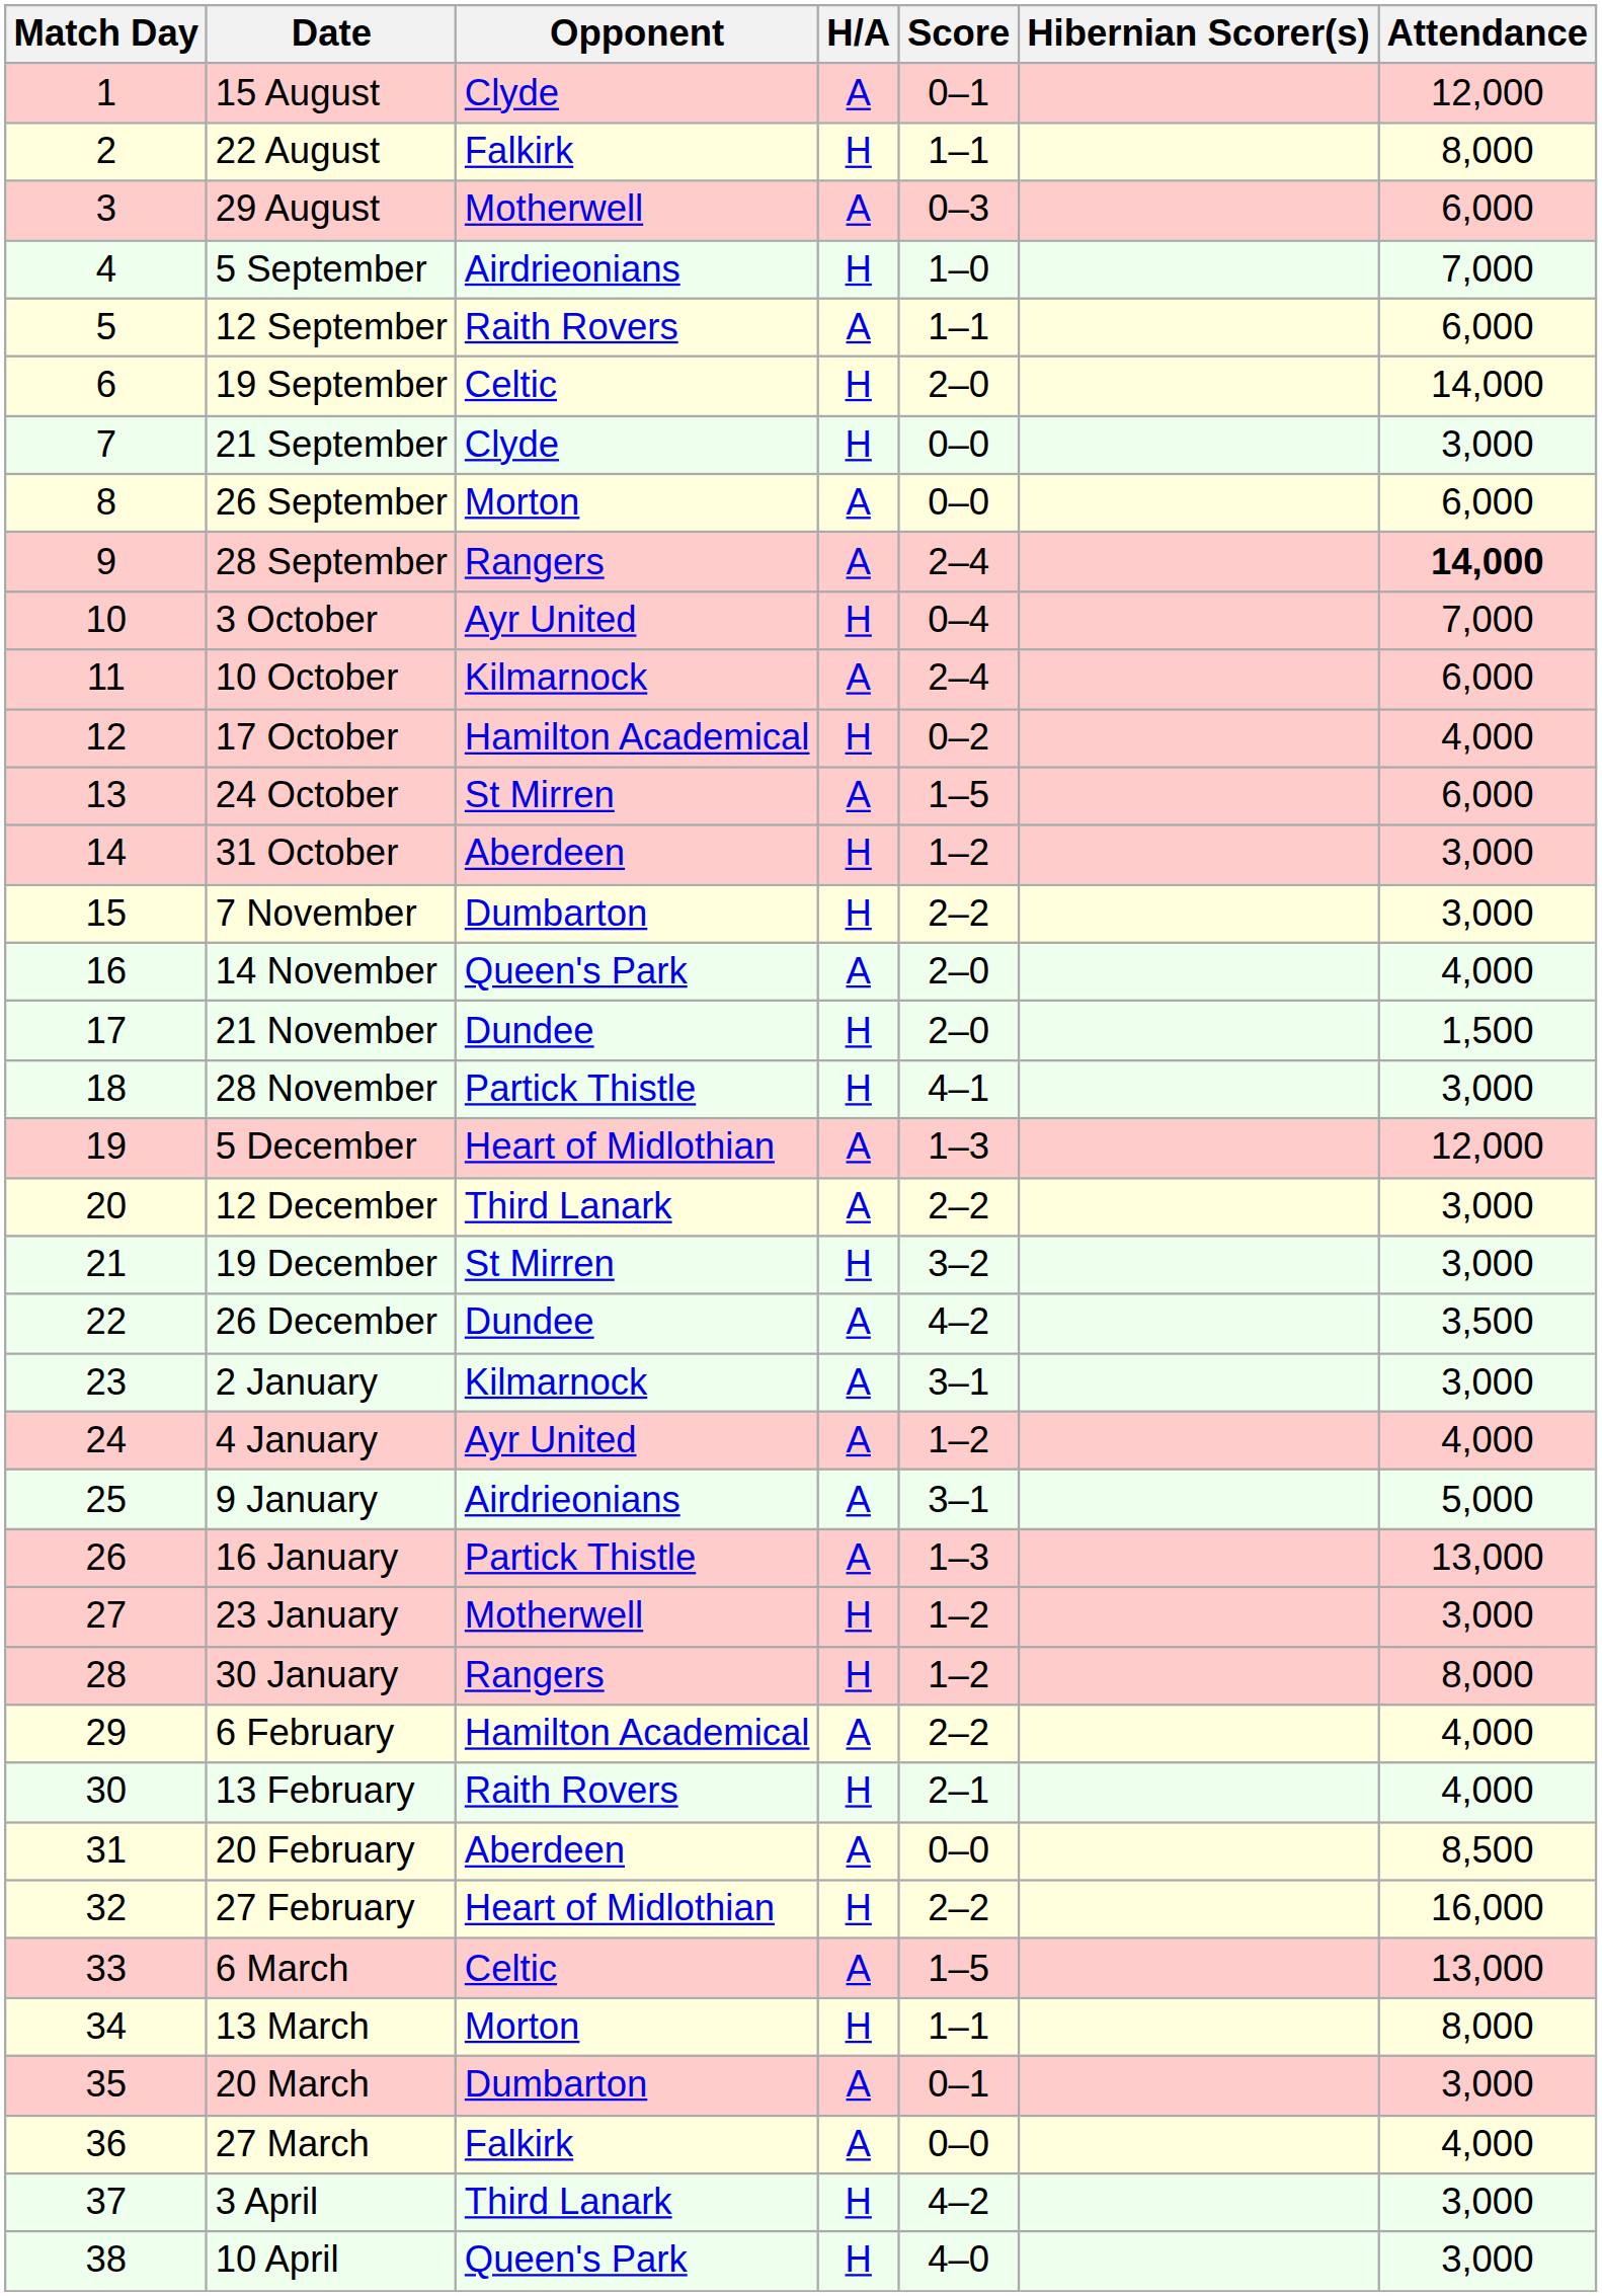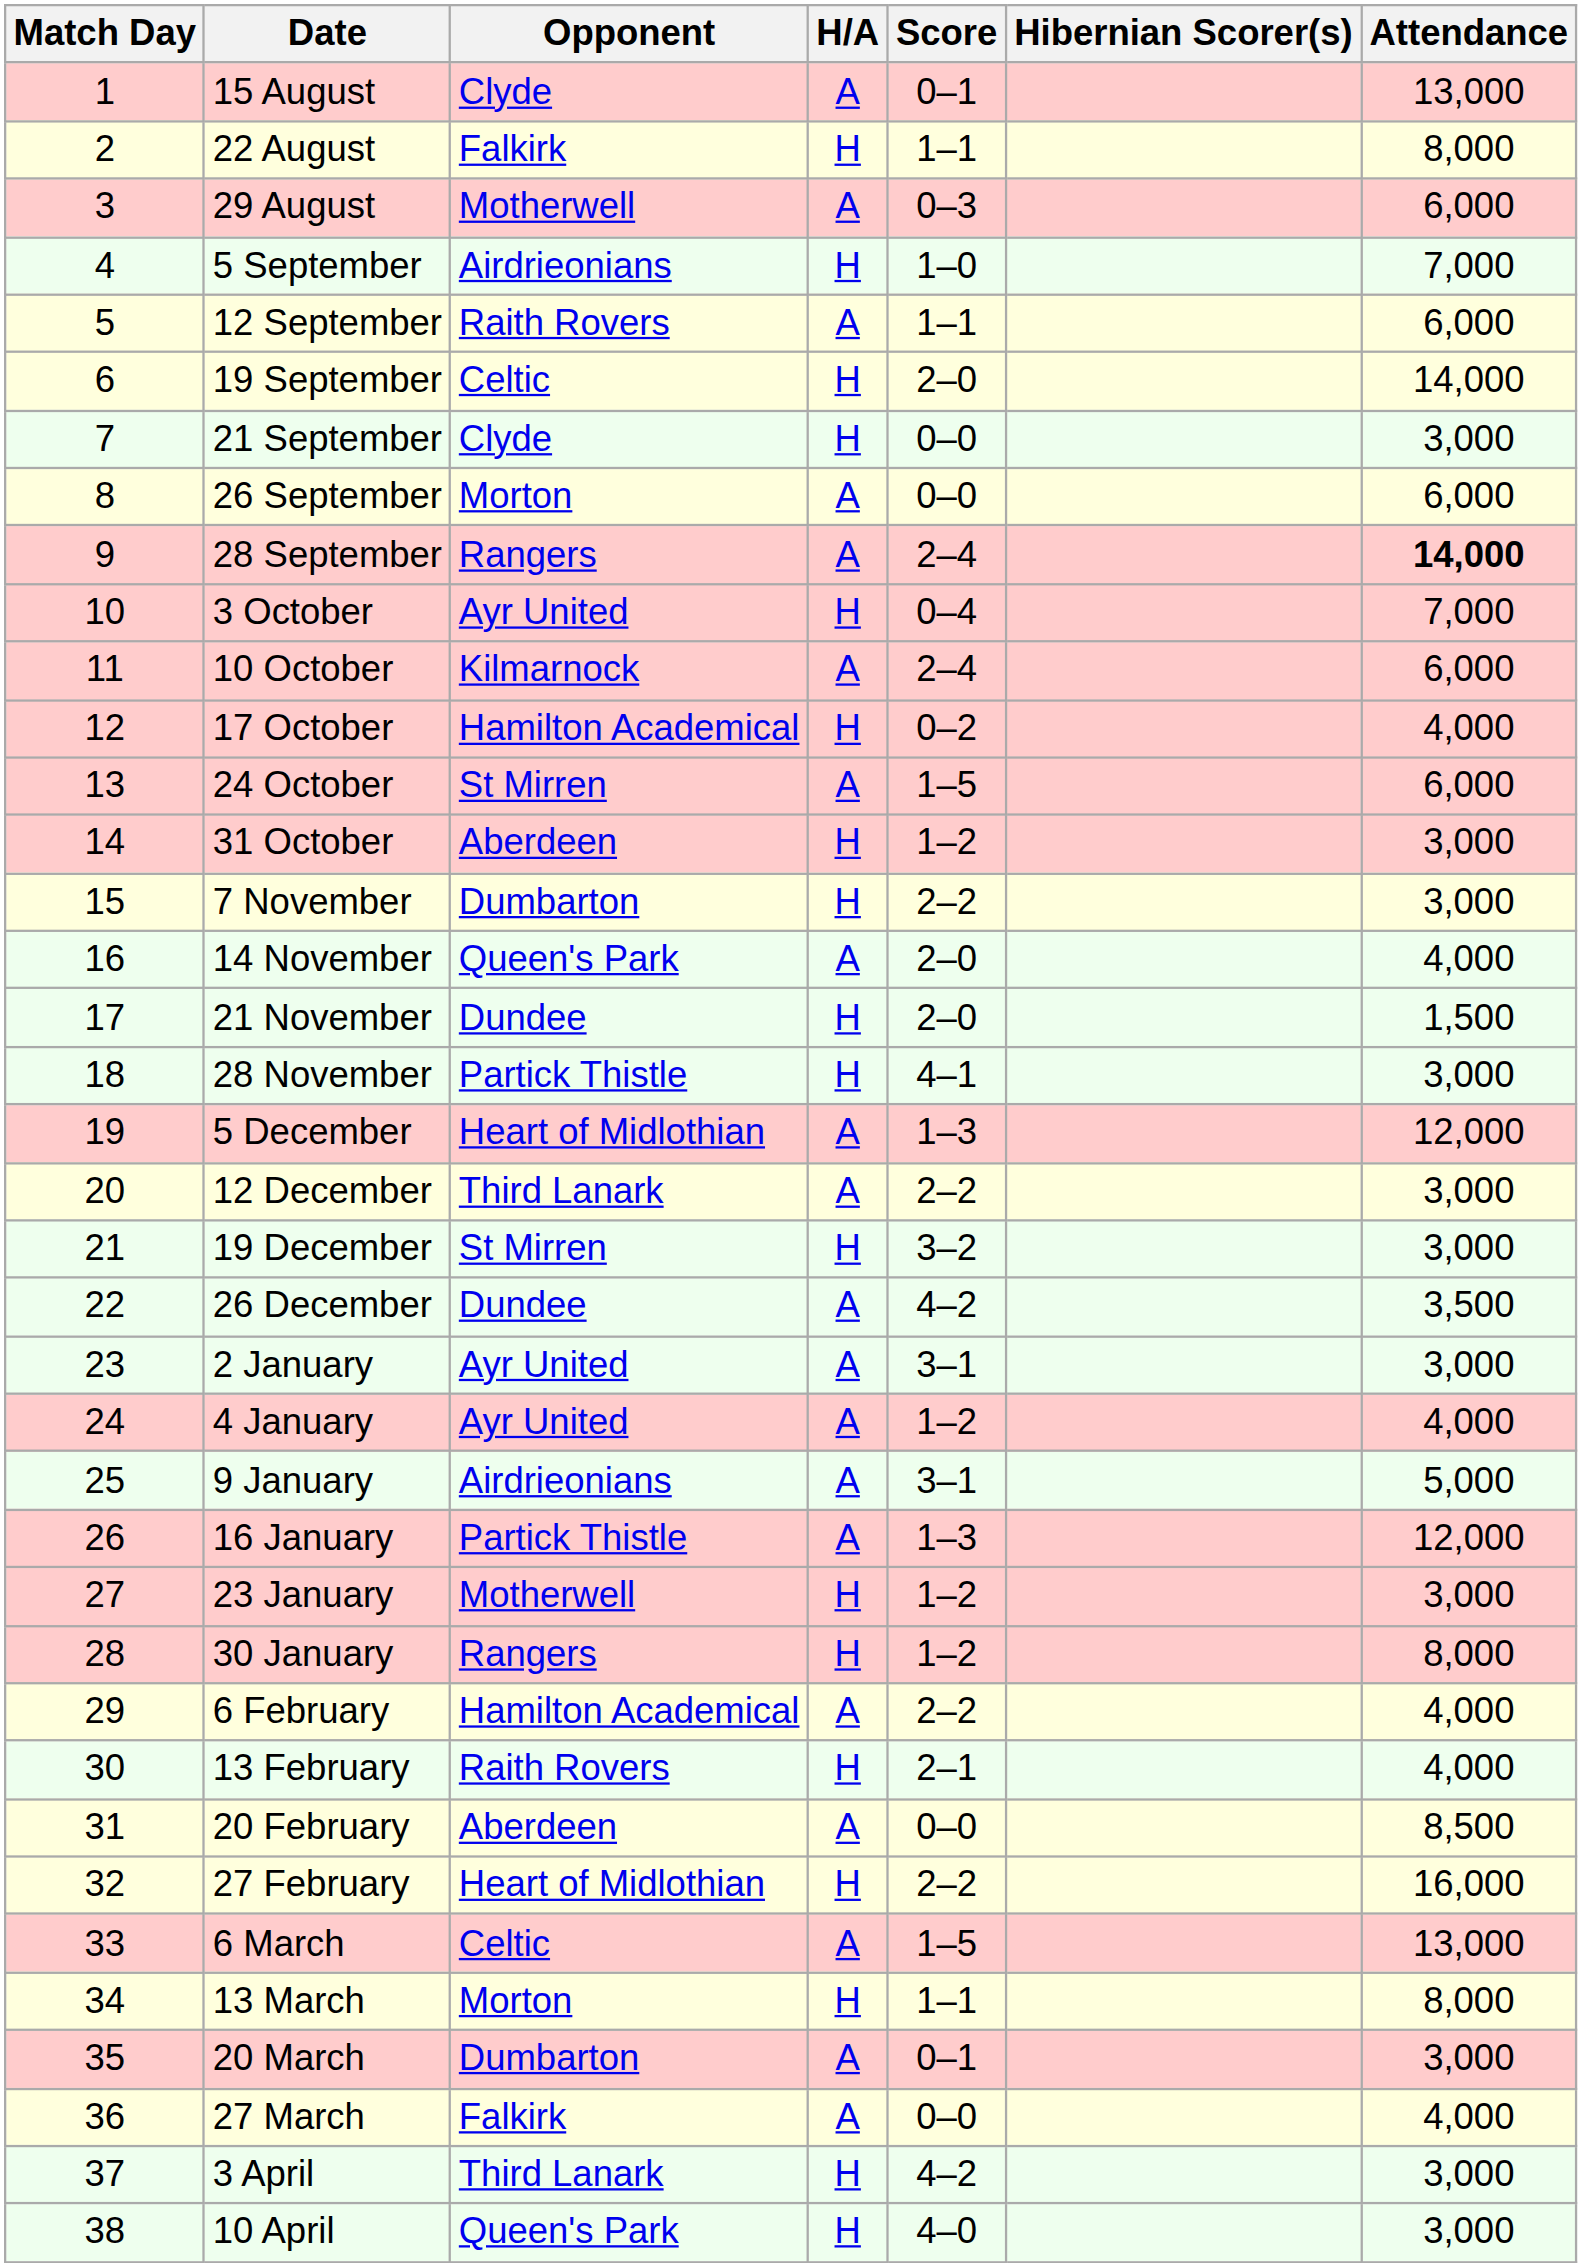15 August | Attendance: 12,000 -> 13,000
2 January | Opponent: Kilmarnock -> Ayr United
16 January | Attendance: 13,000 -> 12,000
